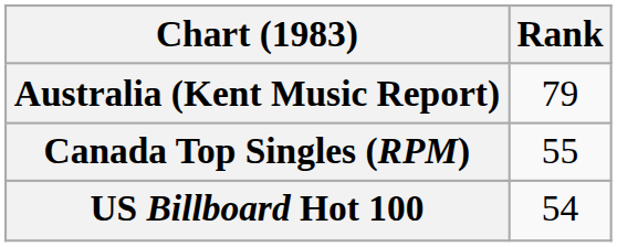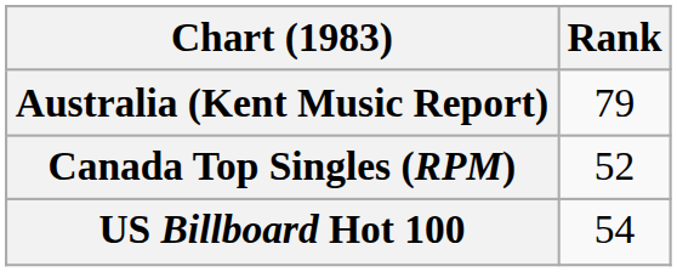Canada Top Singles (RPM) | Rank: 55 -> 52
